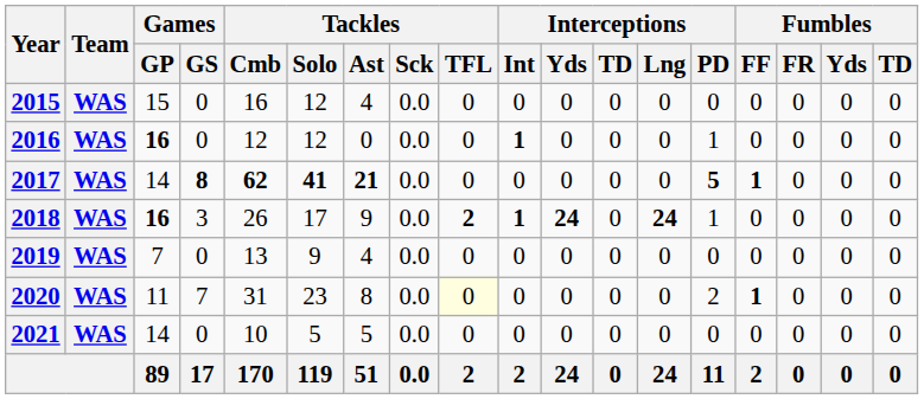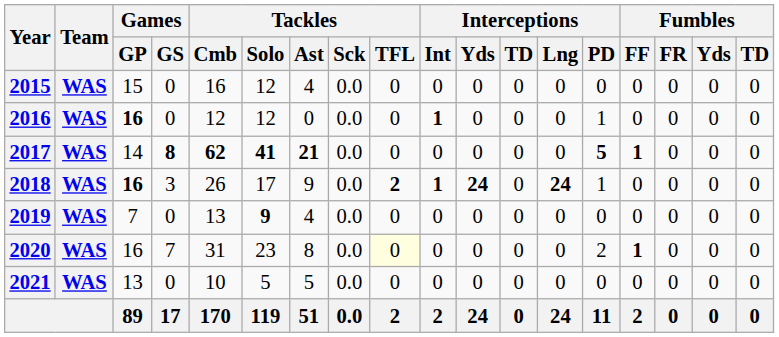2019 | Tackles / Solo: normal -> bold
2020 | Games / GP: 11 -> 16
2021 | Games / GP: 14 -> 13
